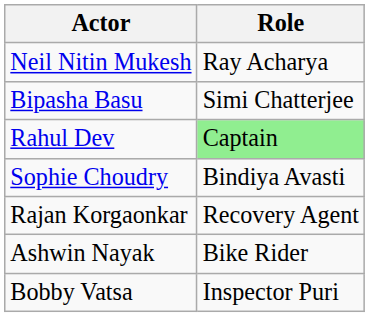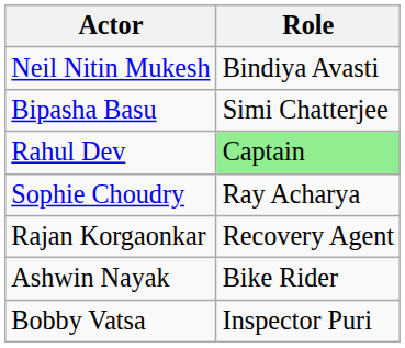Neil Nitin Mukesh | Role: Ray Acharya -> Bindiya Avasti
Sophie Choudry | Role: Bindiya Avasti -> Ray Acharya
